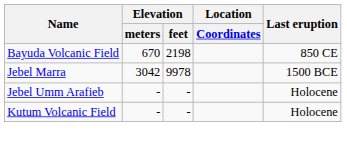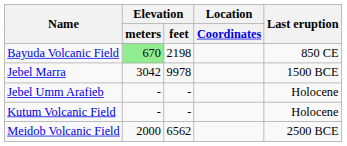Bayuda Volcanic Field | Elevation / meters: no background -> lightgreen background
+ row: Meidob Volcanic Field | 2000 | 6562 | 2500 BCE
